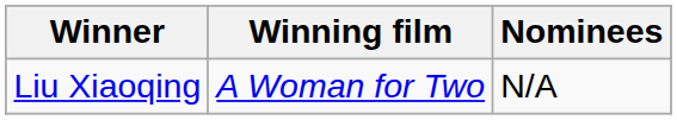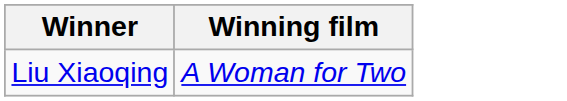- column: Nominees | N/A
